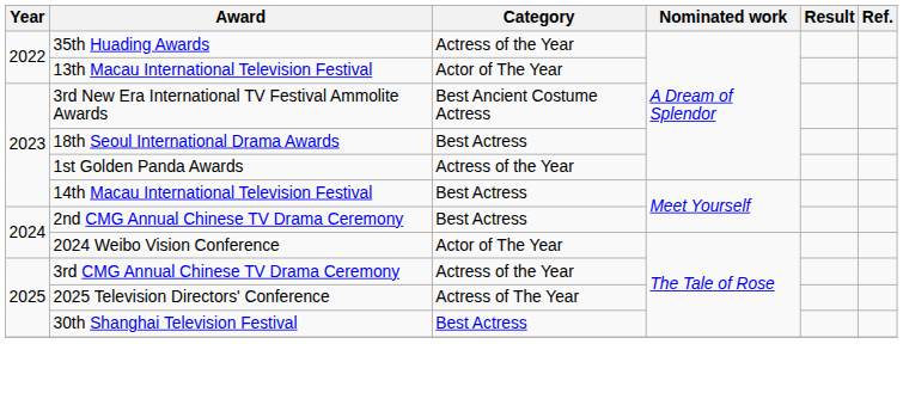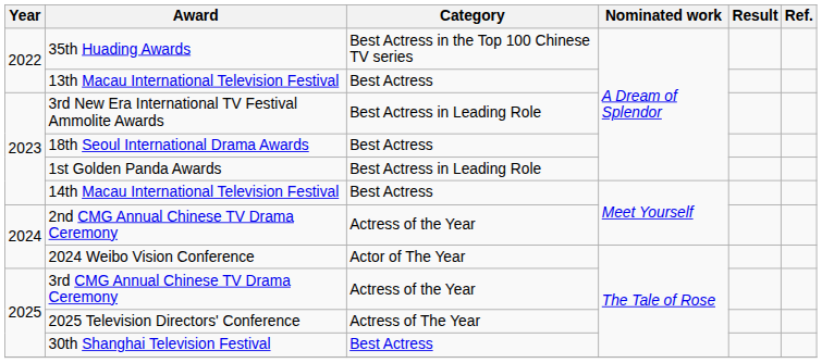35th Huading Awards | Category: Actress of the Year -> Best Actress in the Top 100 Chinese TV series
13th Macau International Television Festival | Category: Actor of The Year -> Best Actress
3rd New Era International TV Festival Ammolite Awards | Category: Best Ancient Costume Actress -> Best Actress in Leading Role
1st Golden Panda Awards | Category: Actress of the Year -> Best Actress in Leading Role
2nd CMG Annual Chinese TV Drama Ceremony | Category: Best Actress -> Actress of the Year
